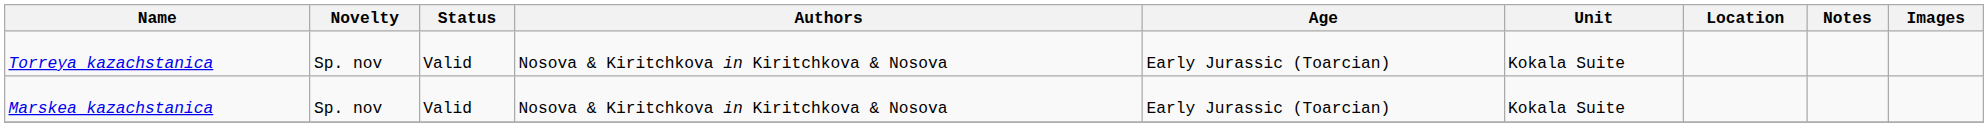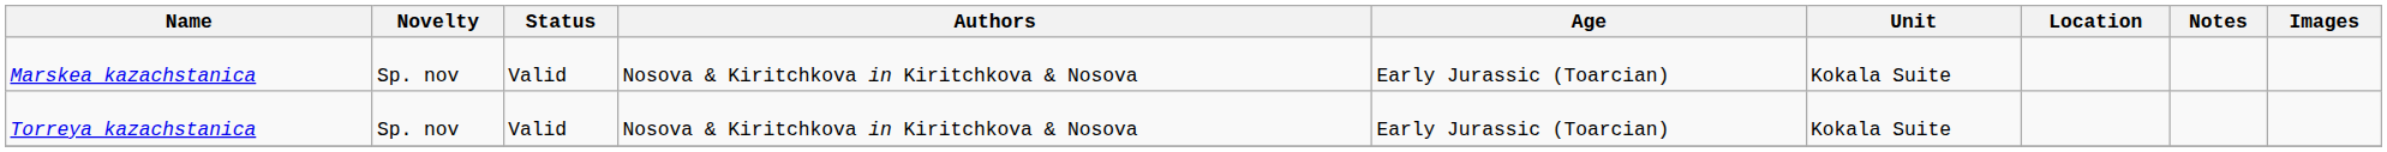rows swapped: Marskea kazachstanica <-> Torreya kazachstanica
